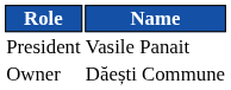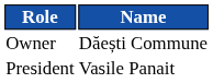rows swapped: Owner <-> President
